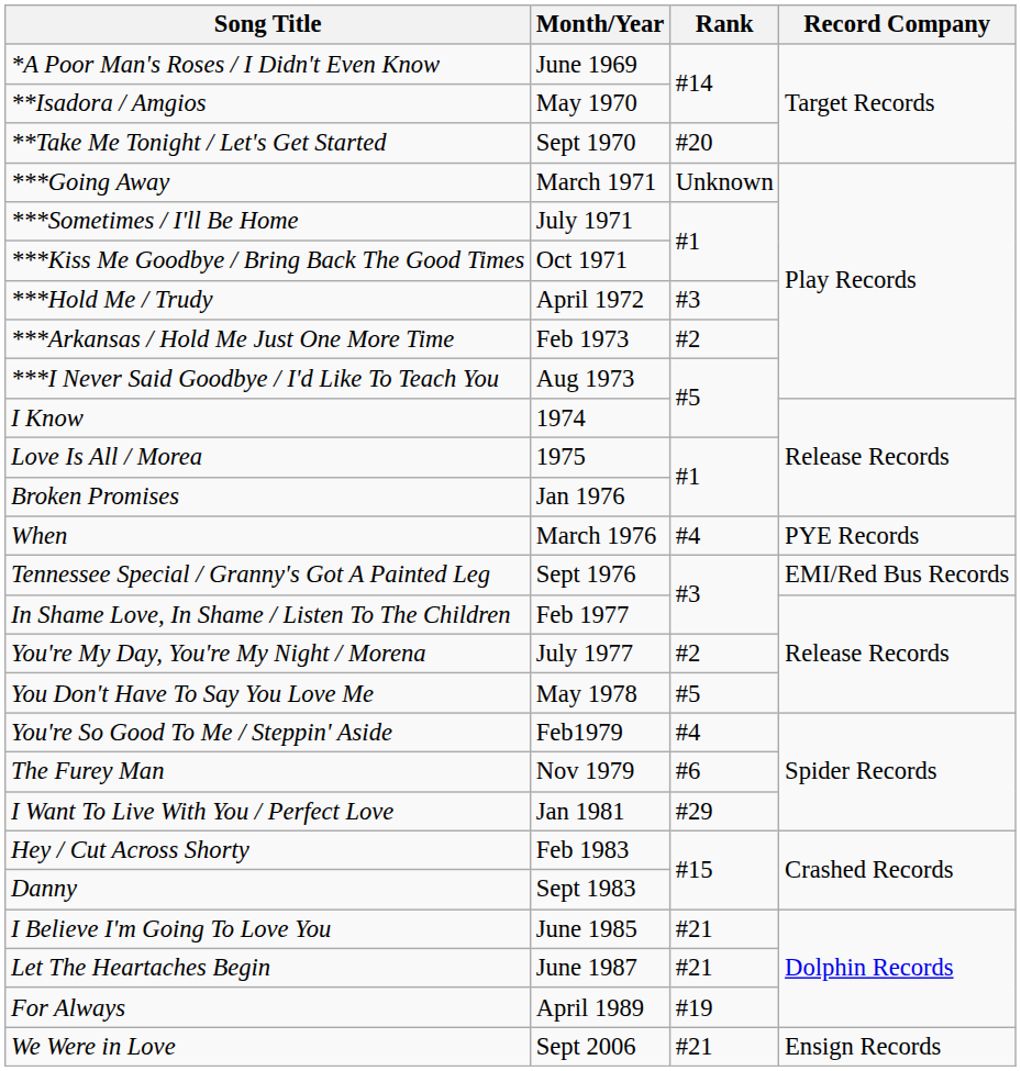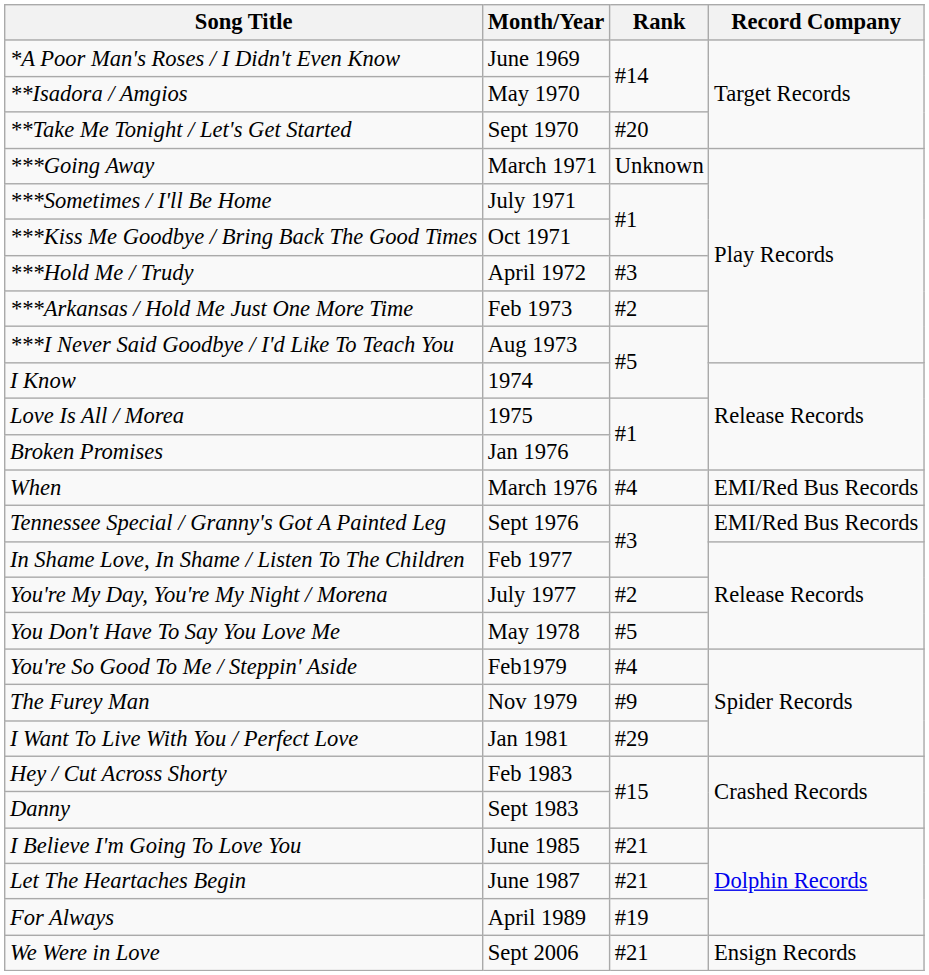When | Record Company: PYE Records -> EMI/Red Bus Records
The Furey Man | Rank: #6 -> #9
